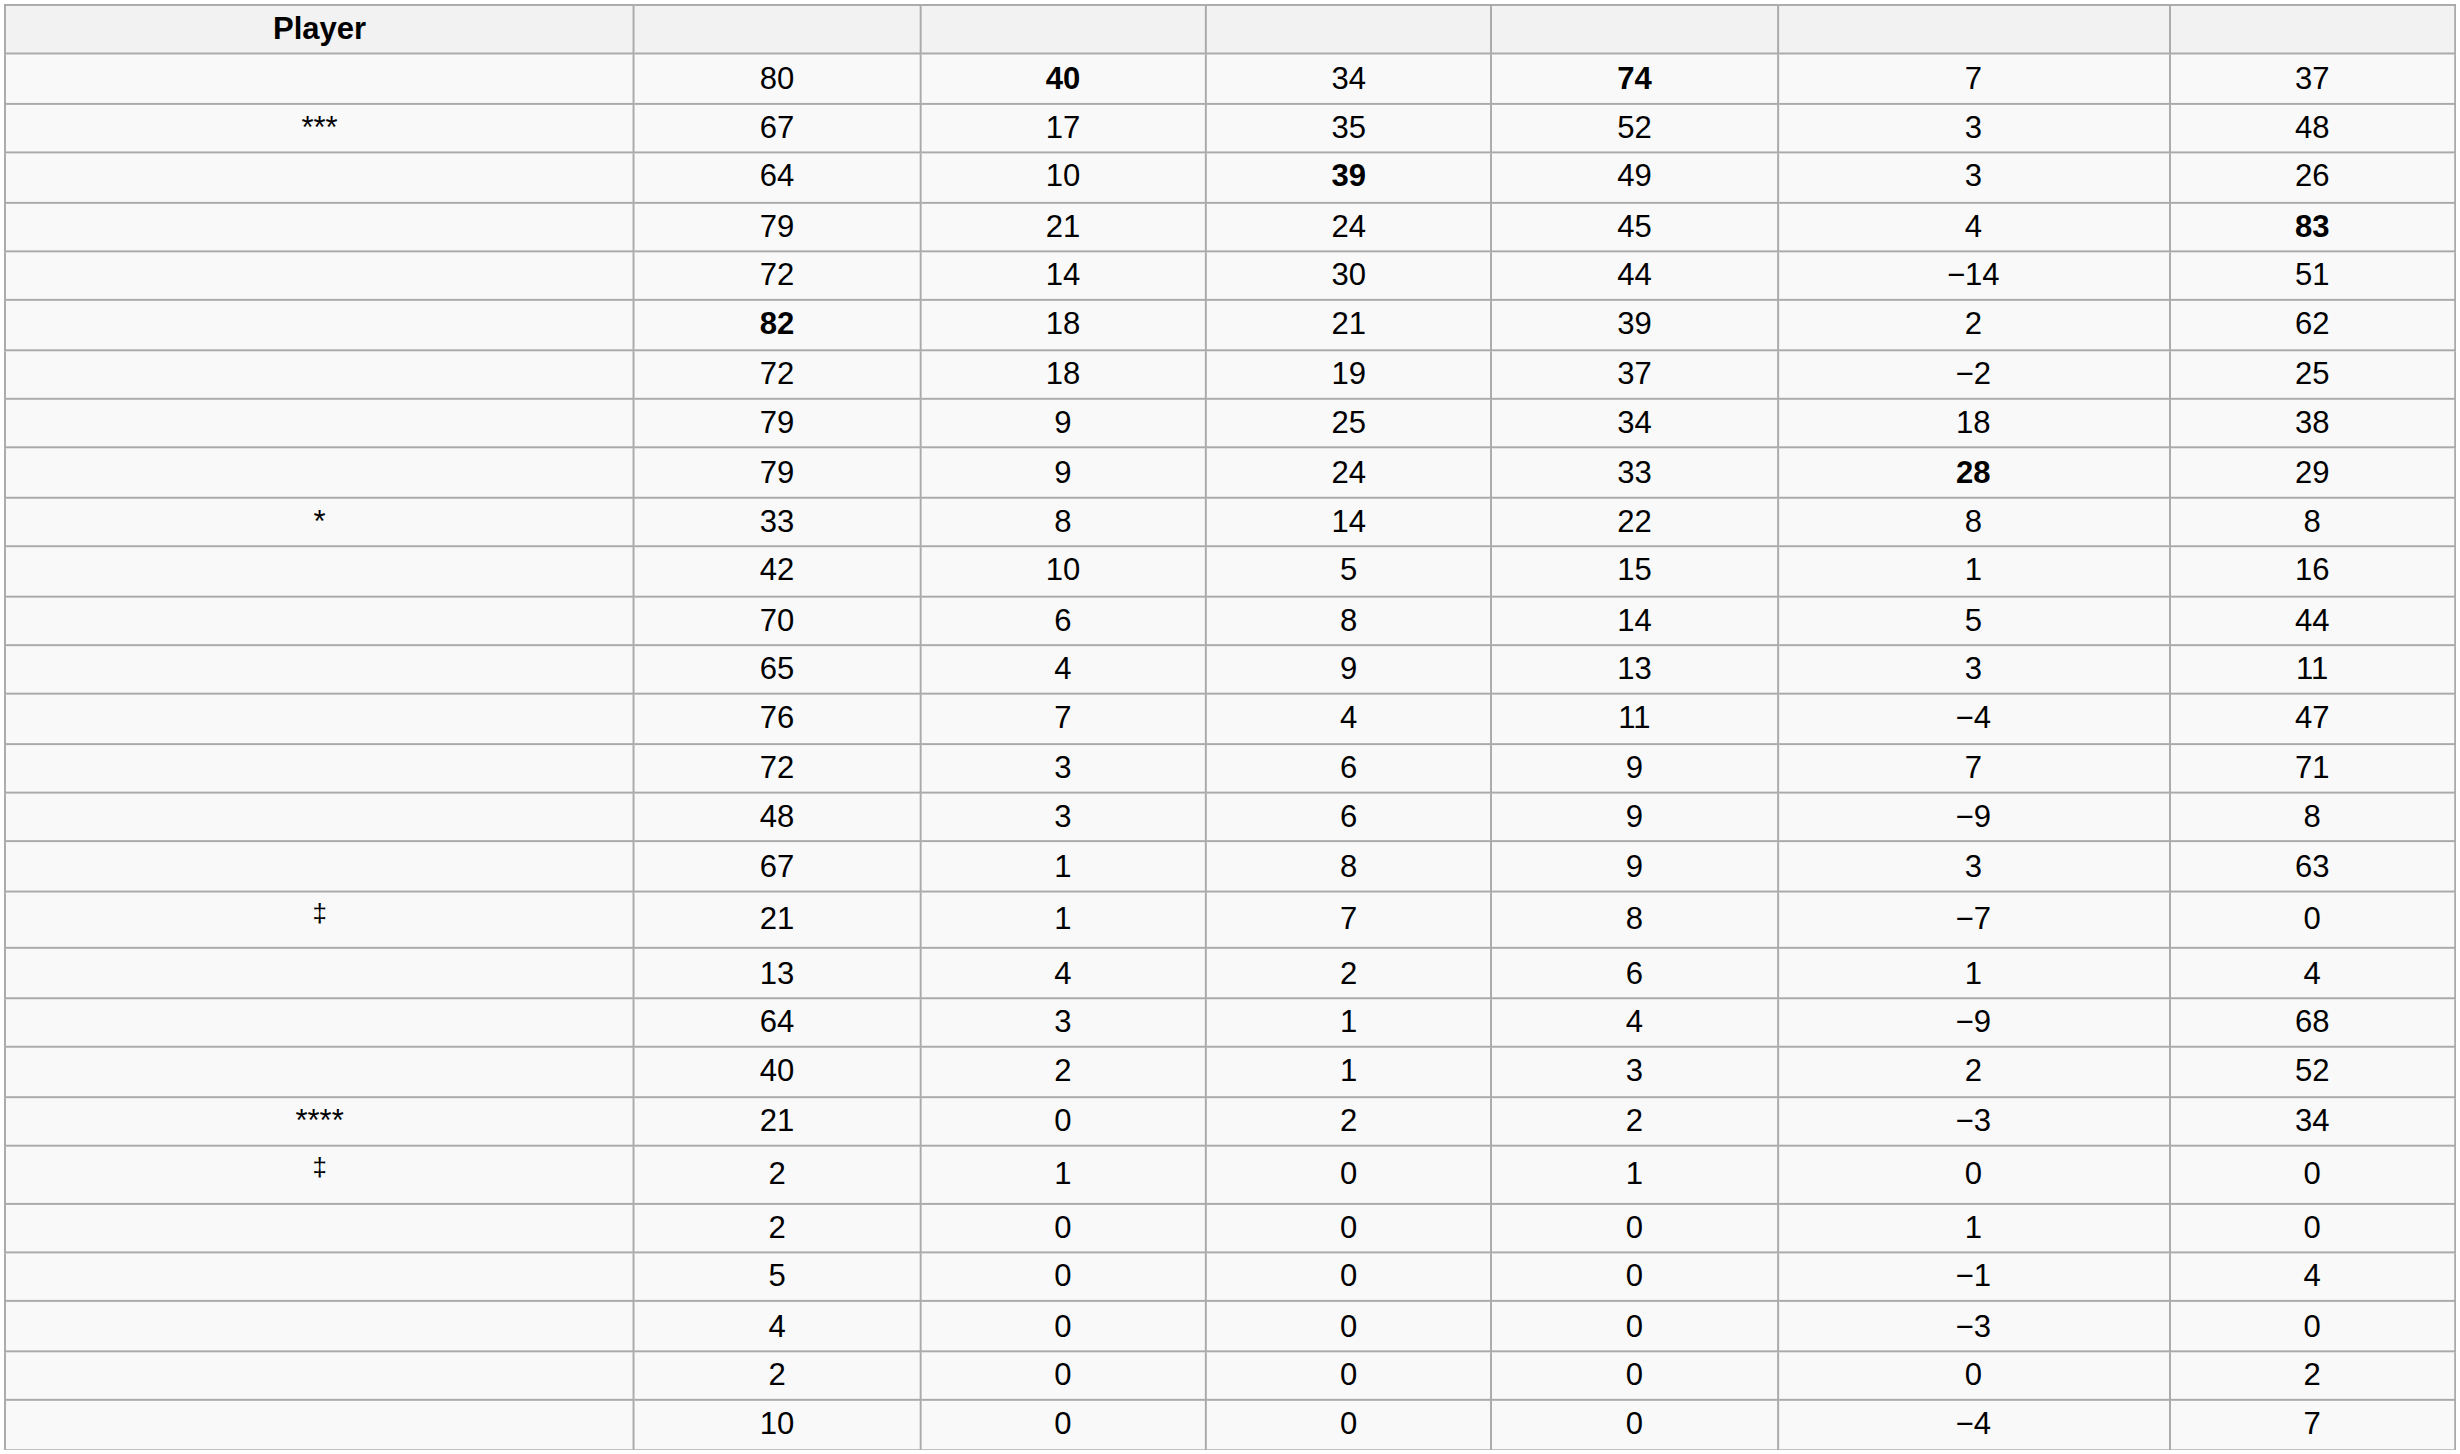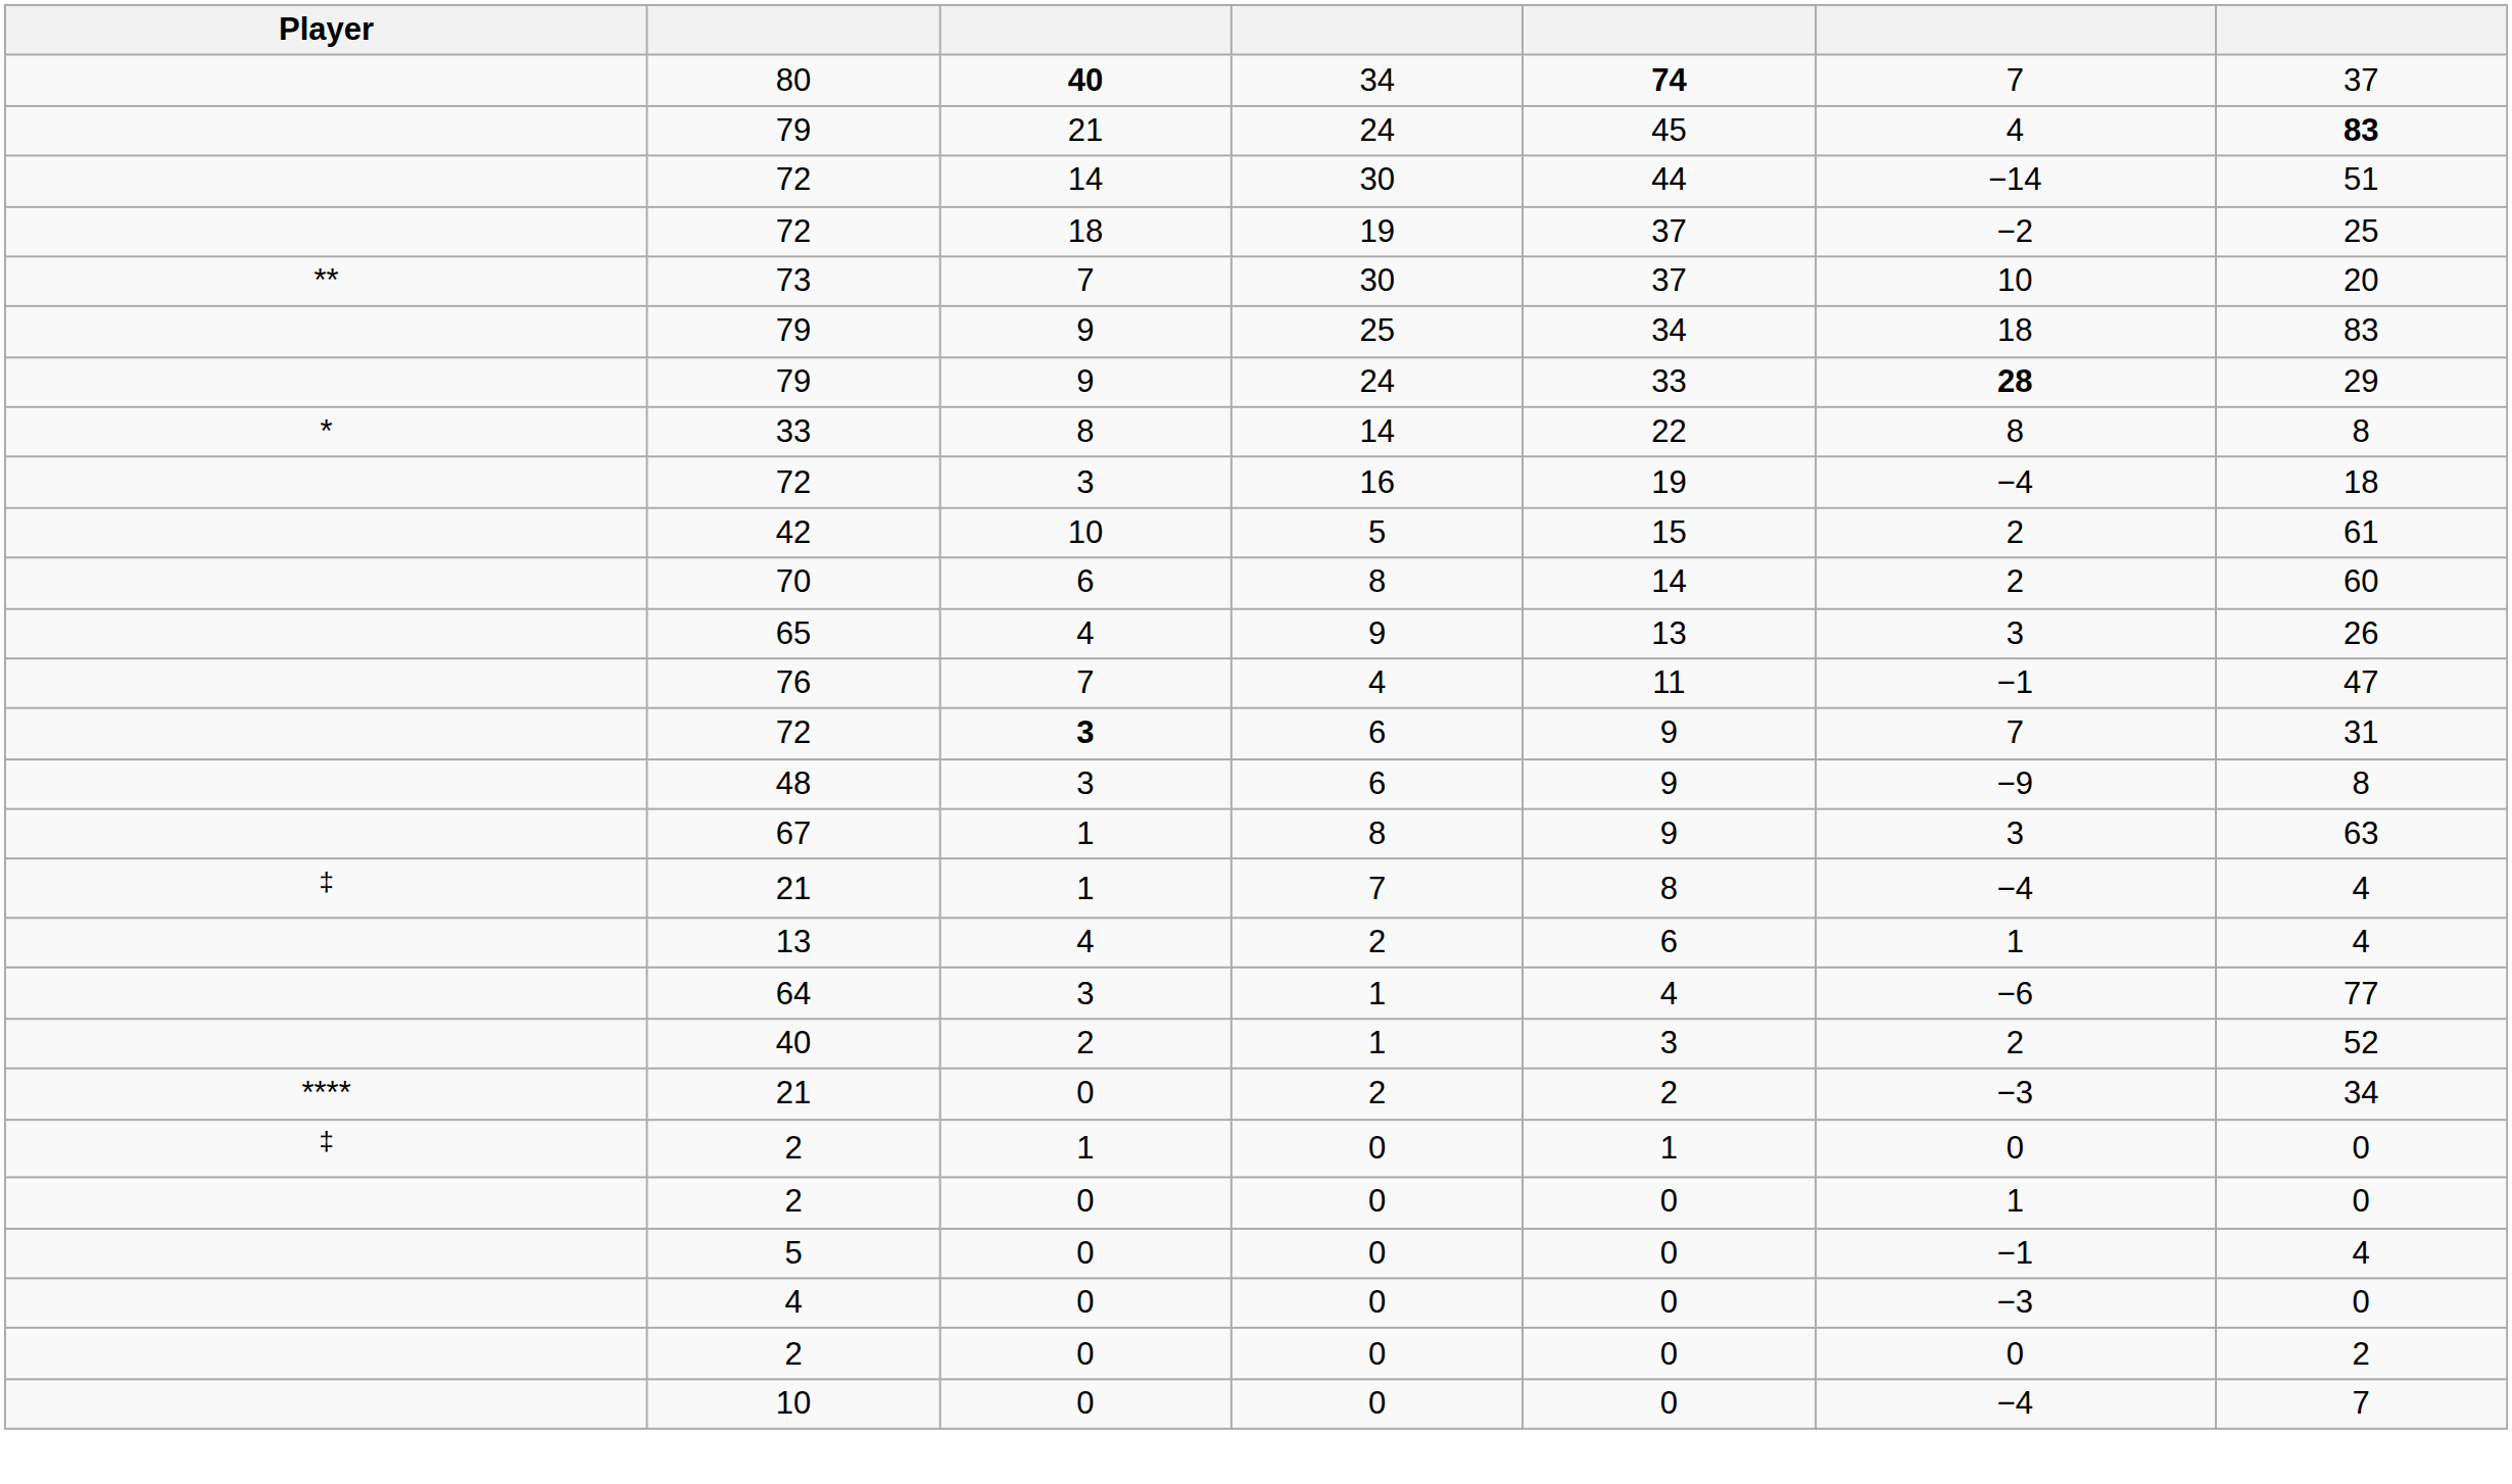- row: *** | 67 | 17 | 35 | 52 | 3 | 48
- row: 64 | 10 | 39 | 49 | 3 | 26
- row: 82 | 18 | 21 | 39 | 2 | 62
+ row: ** | 73 | 7 | 30 | 37 | 10 | 20
79 / 25 | column 7: 38 -> 83
+ row: 72 | 3 | 16 | 19 | −4 | 18
42 | column 6: 1 -> 2
42 | column 7: 16 -> 61
70 | column 6: 5 -> 2
70 | column 7: 44 -> 60
65 | column 7: 11 -> 26
76 | column 6: −4 -> −1
72 / 6 | column 3: normal -> bold
72 / 6 | column 7: 71 -> 31
21 / 7 | column 6: −7 -> −4
21 / 7 | column 7: 0 -> 4
64 / 1 | column 6: −9 -> −6
64 / 1 | column 7: 68 -> 77
